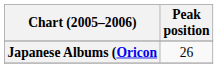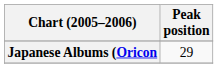Japanese Albums (Oricon | Peak position: 26 -> 29
